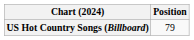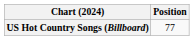US Hot Country Songs (Billboard) | Position: 79 -> 77
